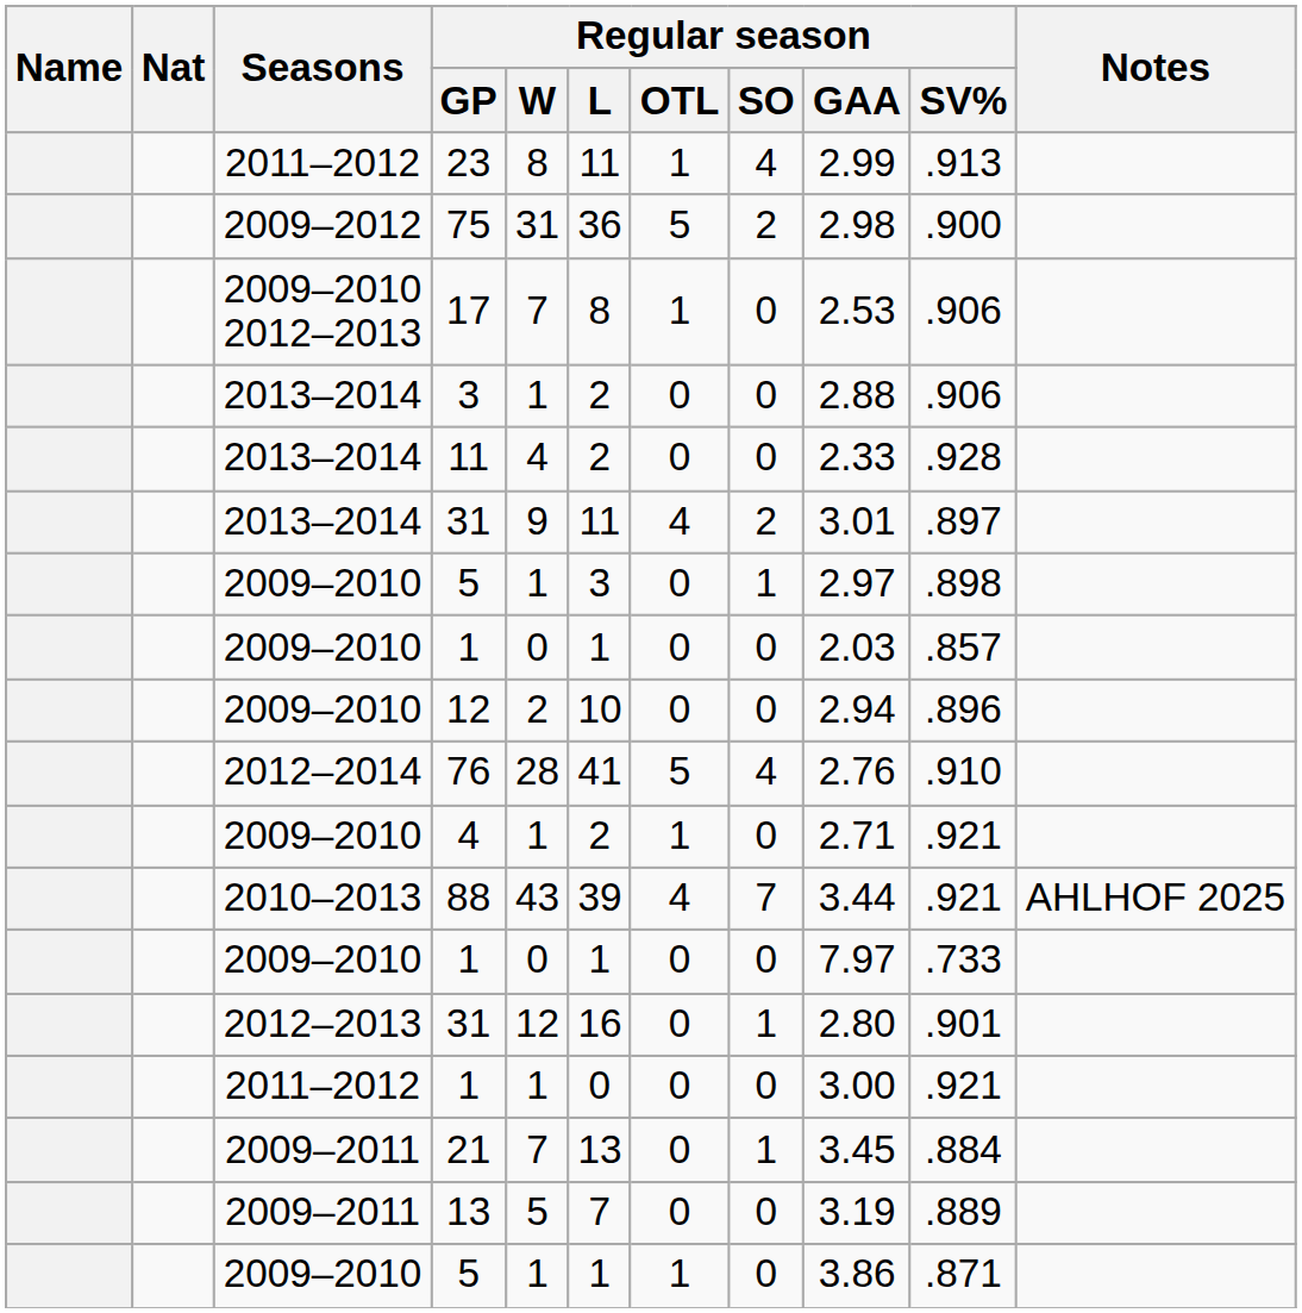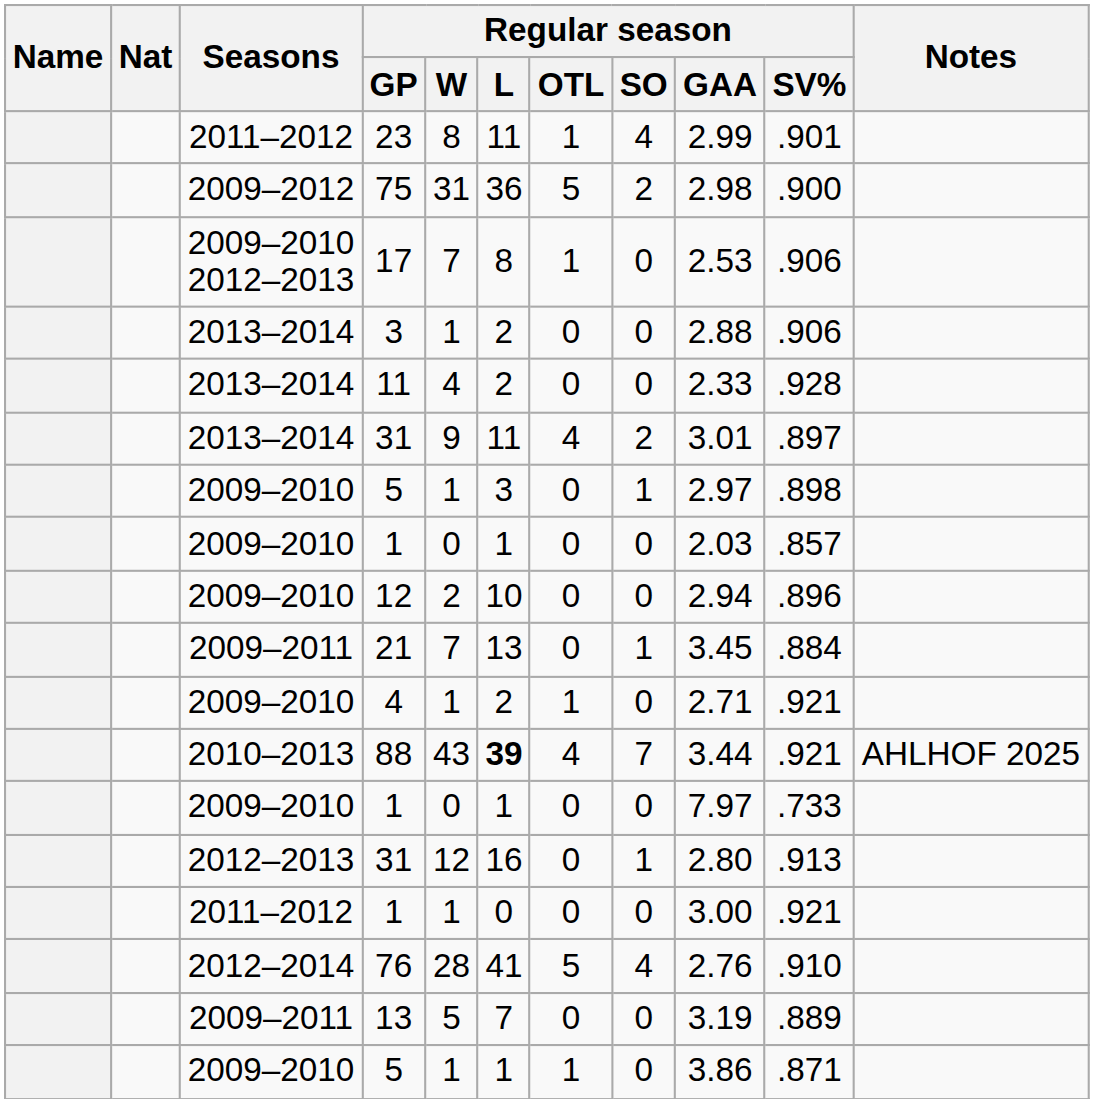23 | Regular season / SV%: .913 -> .901
rows swapped: 76 <-> 21
88 | Regular season / L: normal -> bold
2012–2013 / 31 | Regular season / SV%: .901 -> .913
